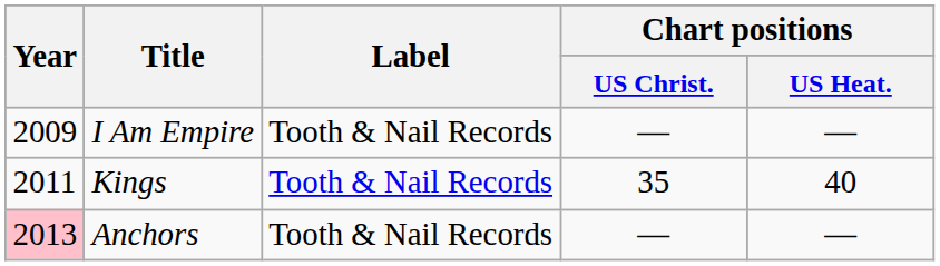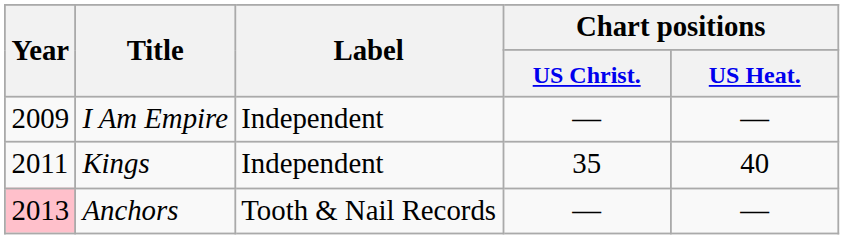I Am Empire | Label: Tooth & Nail Records -> Independent
Kings | Label: Tooth & Nail Records -> Independent
